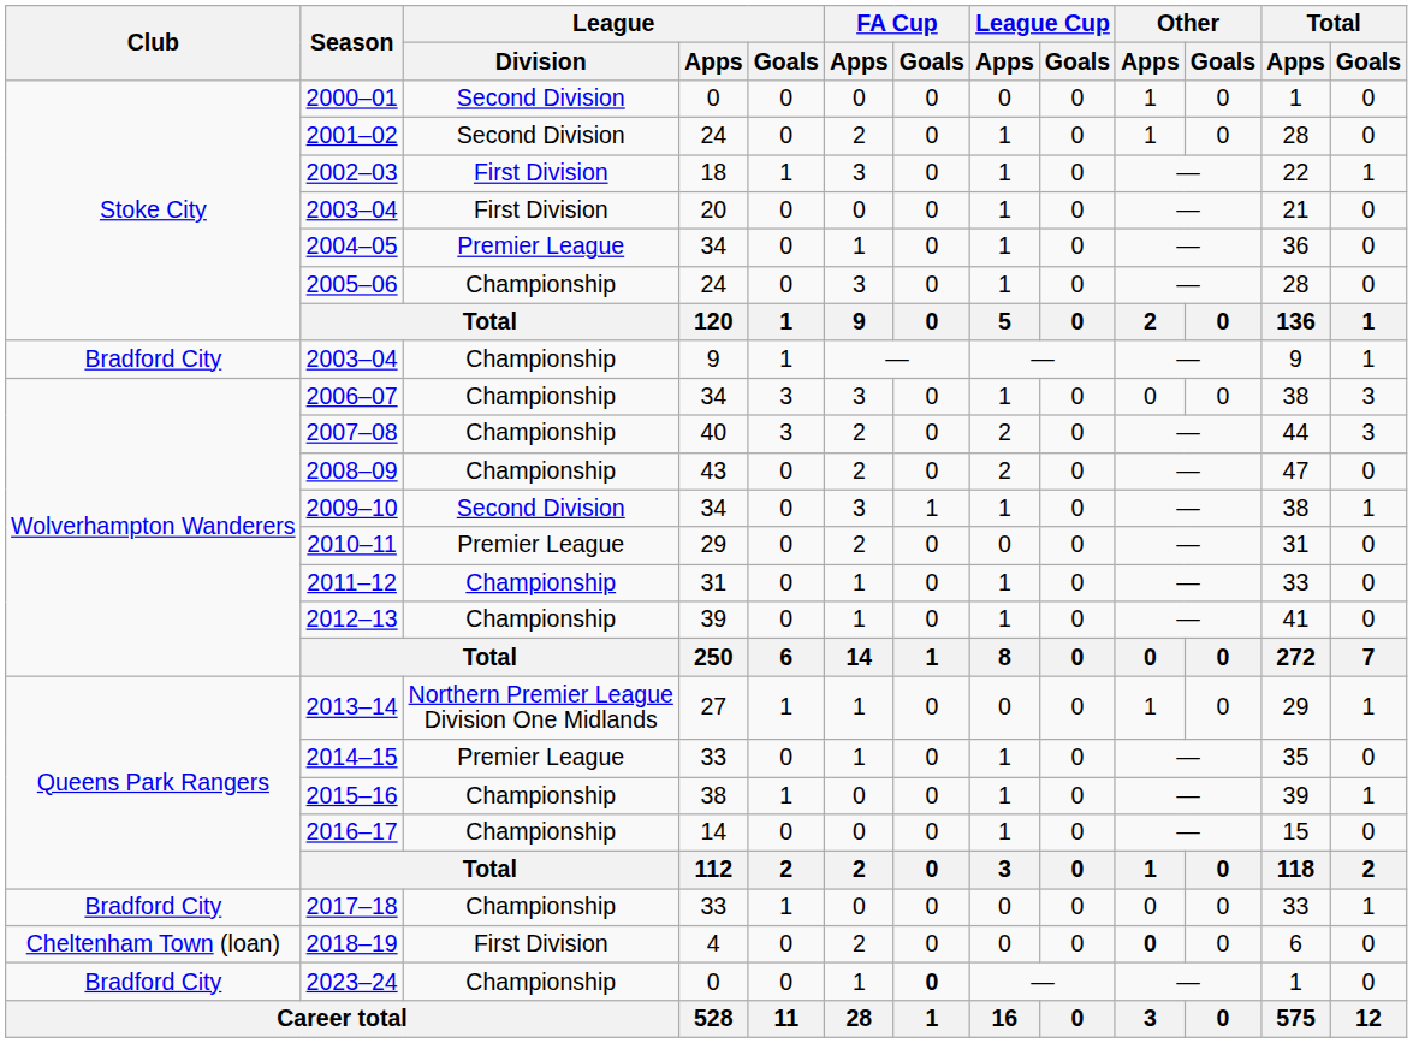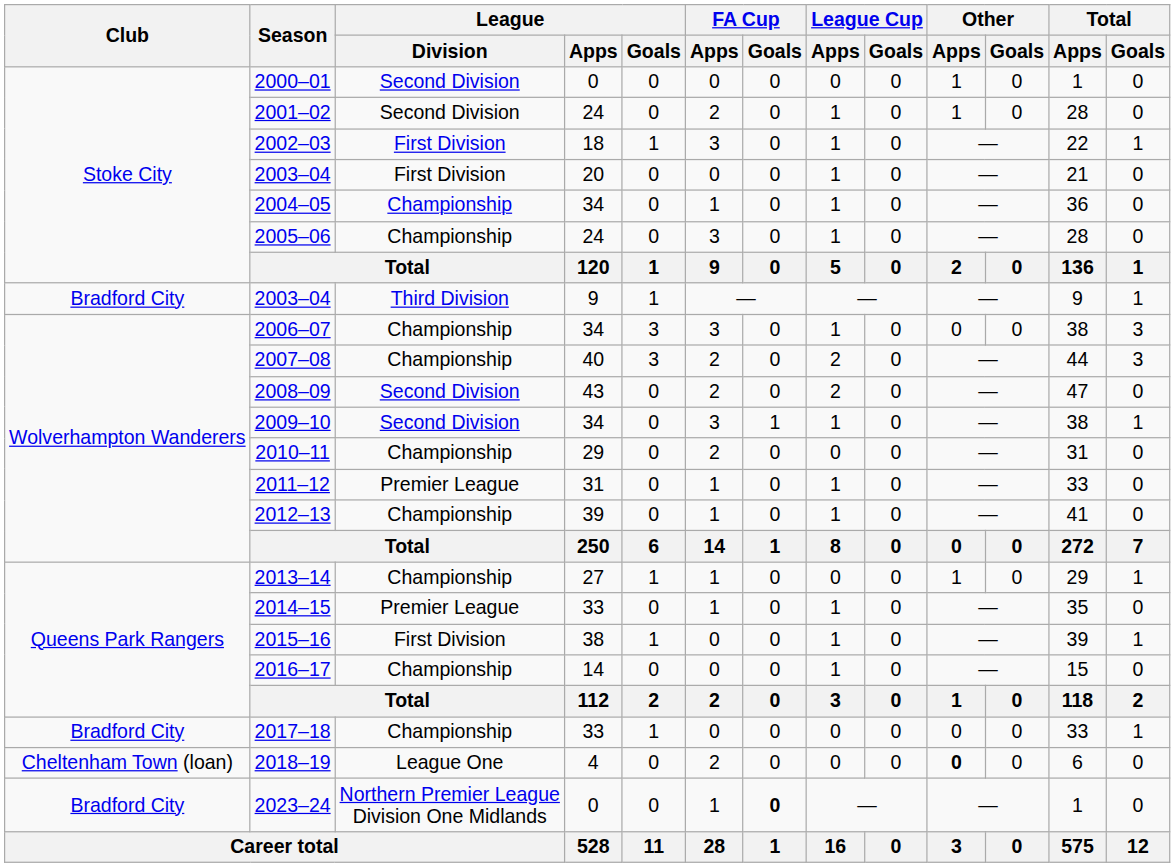2004–05 | League / Division: Premier League -> Championship
2003–04 / 9 | League / Division: Championship -> Third Division
2008–09 | League / Division: Championship -> Second Division
2010–11 | League / Division: Premier League -> Championship
2011–12 | League / Division: Championship -> Premier League
2013–14 | League / Division: Northern Premier League Division One Midlands -> Championship
2015–16 | League / Division: Championship -> First Division
2018–19 | League / Division: First Division -> League One
2023–24 | League / Division: Championship -> Northern Premier League Division One Midlands
